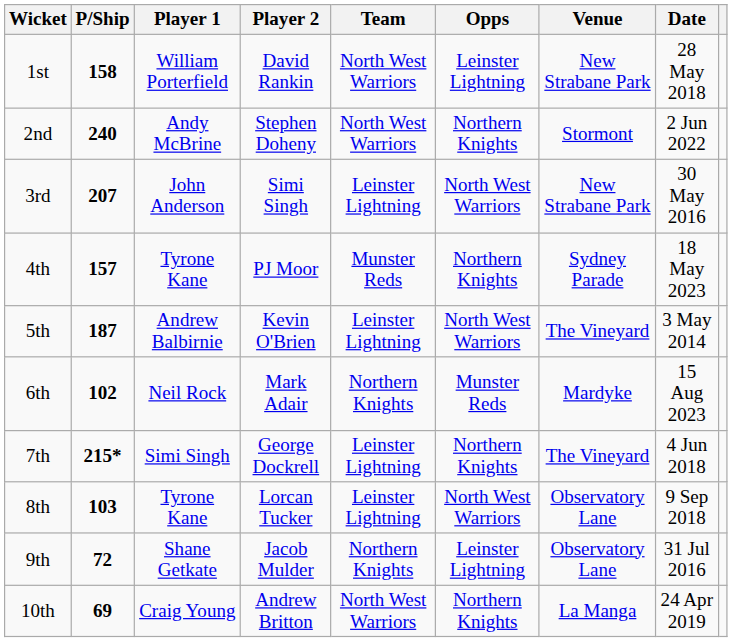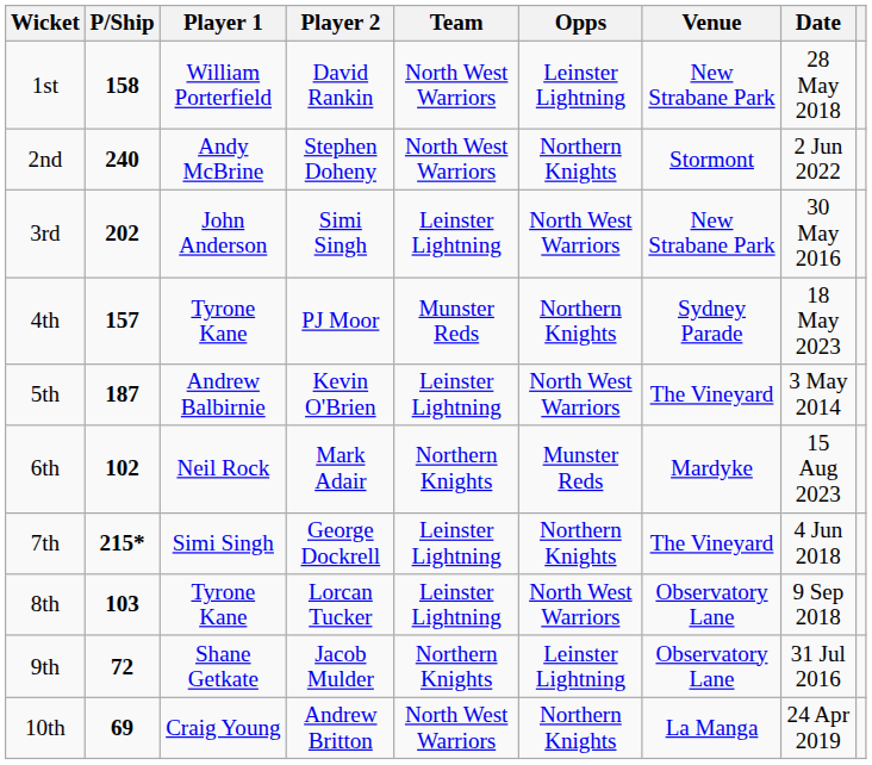3rd | P/Ship: 207 -> 202
